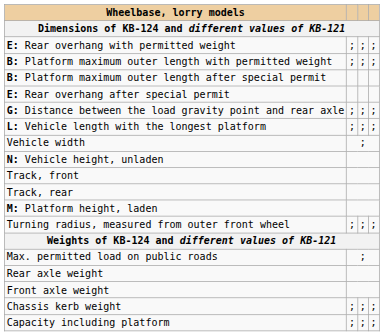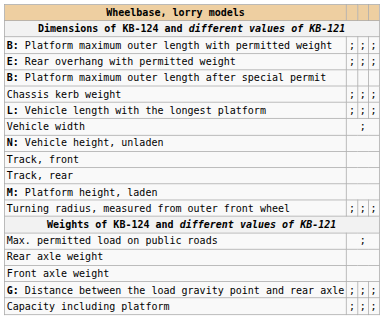rows swapped: B: Platform maximum outer length with permitted weight <-> E: Rear overhang with permitted weight
- row: E: Rear overhang after special permit
rows swapped: G: Distance between the load gravity point and rear axle <-> Chassis kerb weight
